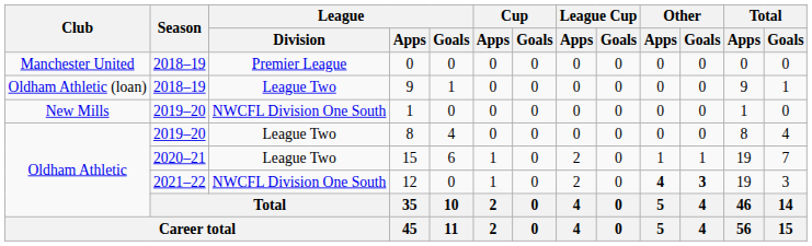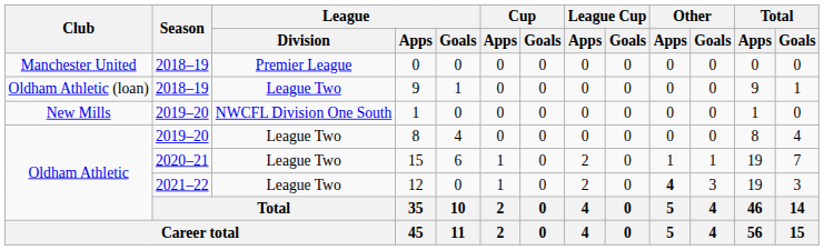12 | League / Division: NWCFL Division One South -> League Two
12 | Other / Goals: bold -> normal
